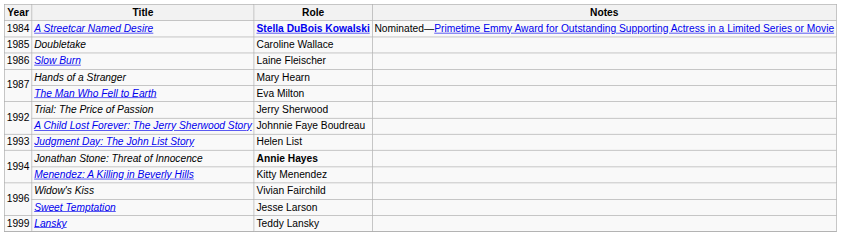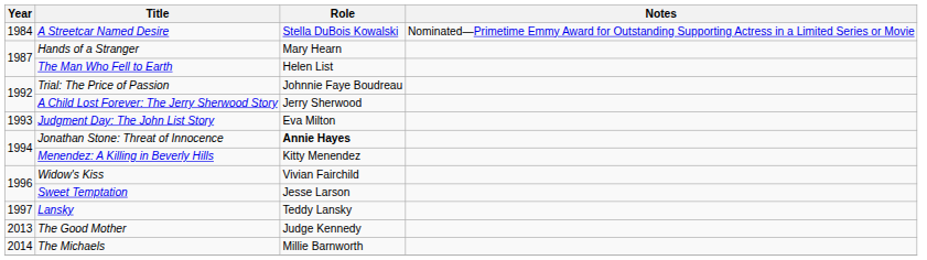A Streetcar Named Desire | Role: bold -> normal
- row: 1985 | Doubletake | Caroline Wallace
- row: 1986 | Slow Burn | Laine Fleischer
The Man Who Fell to Earth | Role: Eva Milton -> Helen List
Trial: The Price of Passion | Role: Jerry Sherwood -> Johnnie Faye Boudreau
A Child Lost Forever: The Jerry Sherwood Story | Role: Johnnie Faye Boudreau -> Jerry Sherwood
Judgment Day: The John List Story | Role: Helen List -> Eva Milton
Lansky | Year: 1999 -> 1997
+ row: 2013 | The Good Mother | Judge Kennedy
+ row: 2014 | The Michaels | Millie Barnworth
